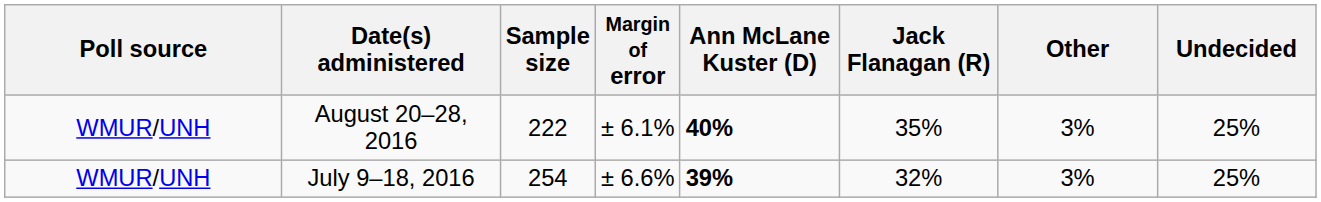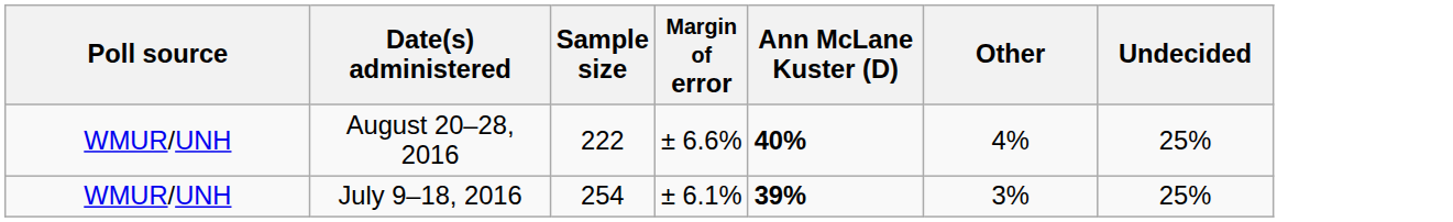- column: Jack Flanagan (R) | 35% | 32%
August 20–28, 2016 | Margin of error: ± 6.1% -> ± 6.6%
August 20–28, 2016 | Other: 3% -> 4%
July 9–18, 2016 | Margin of error: ± 6.6% -> ± 6.1%
